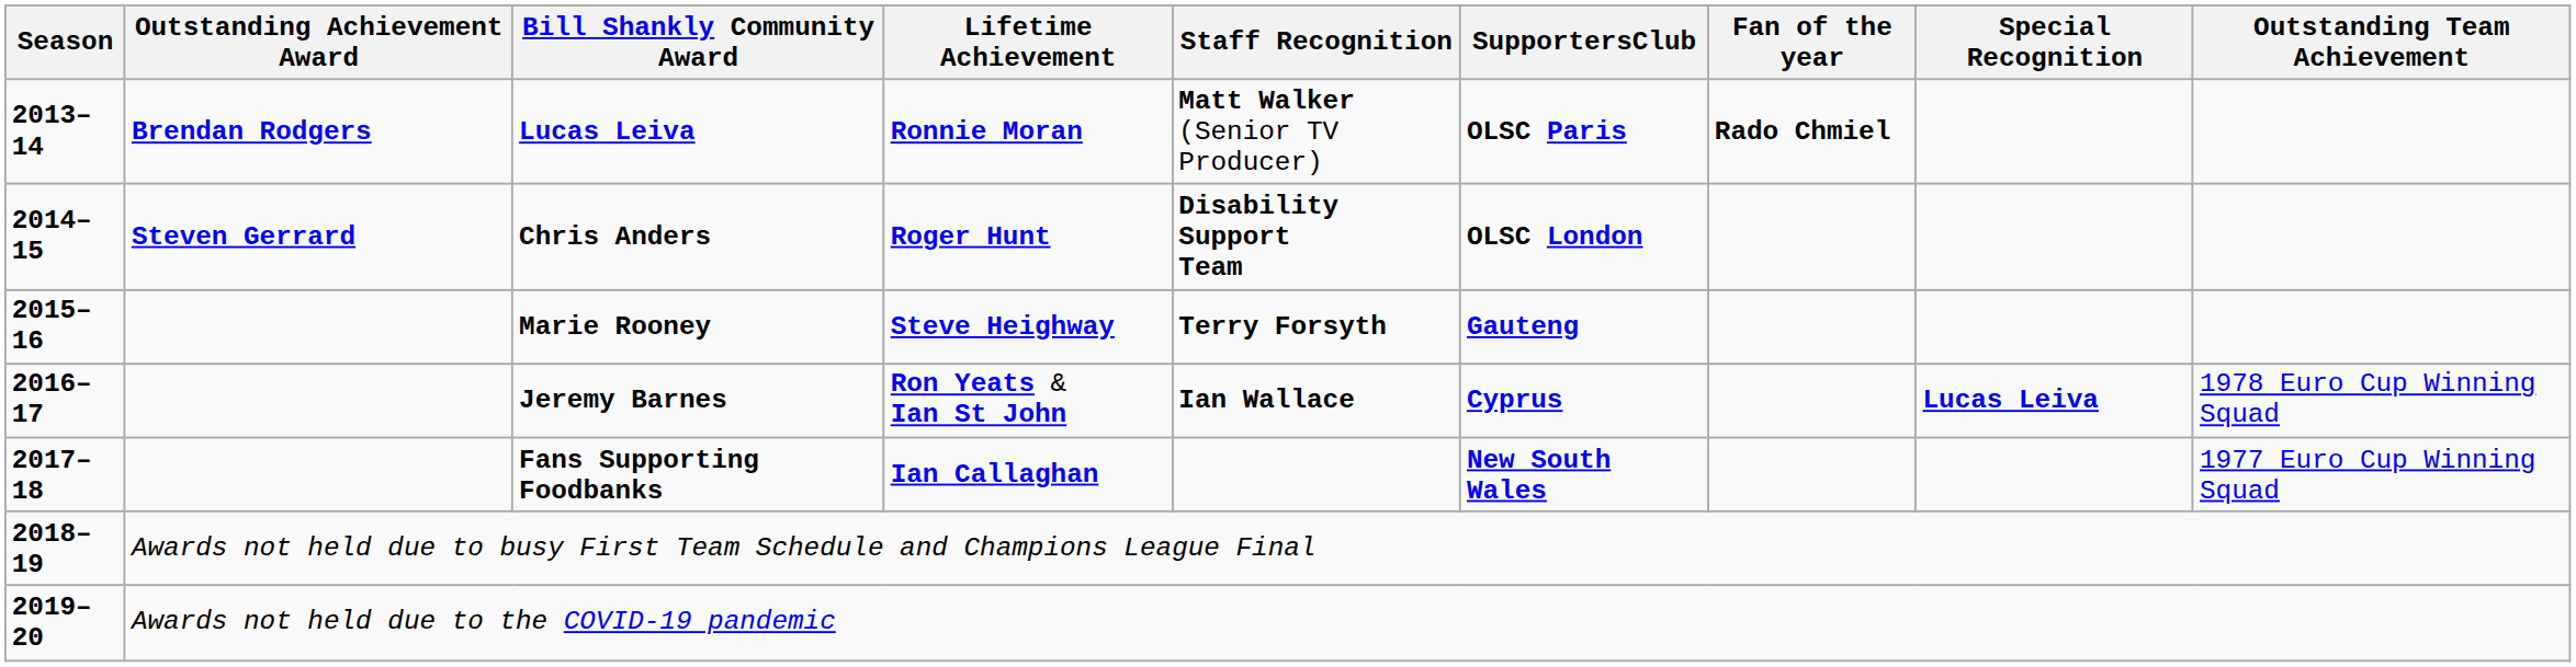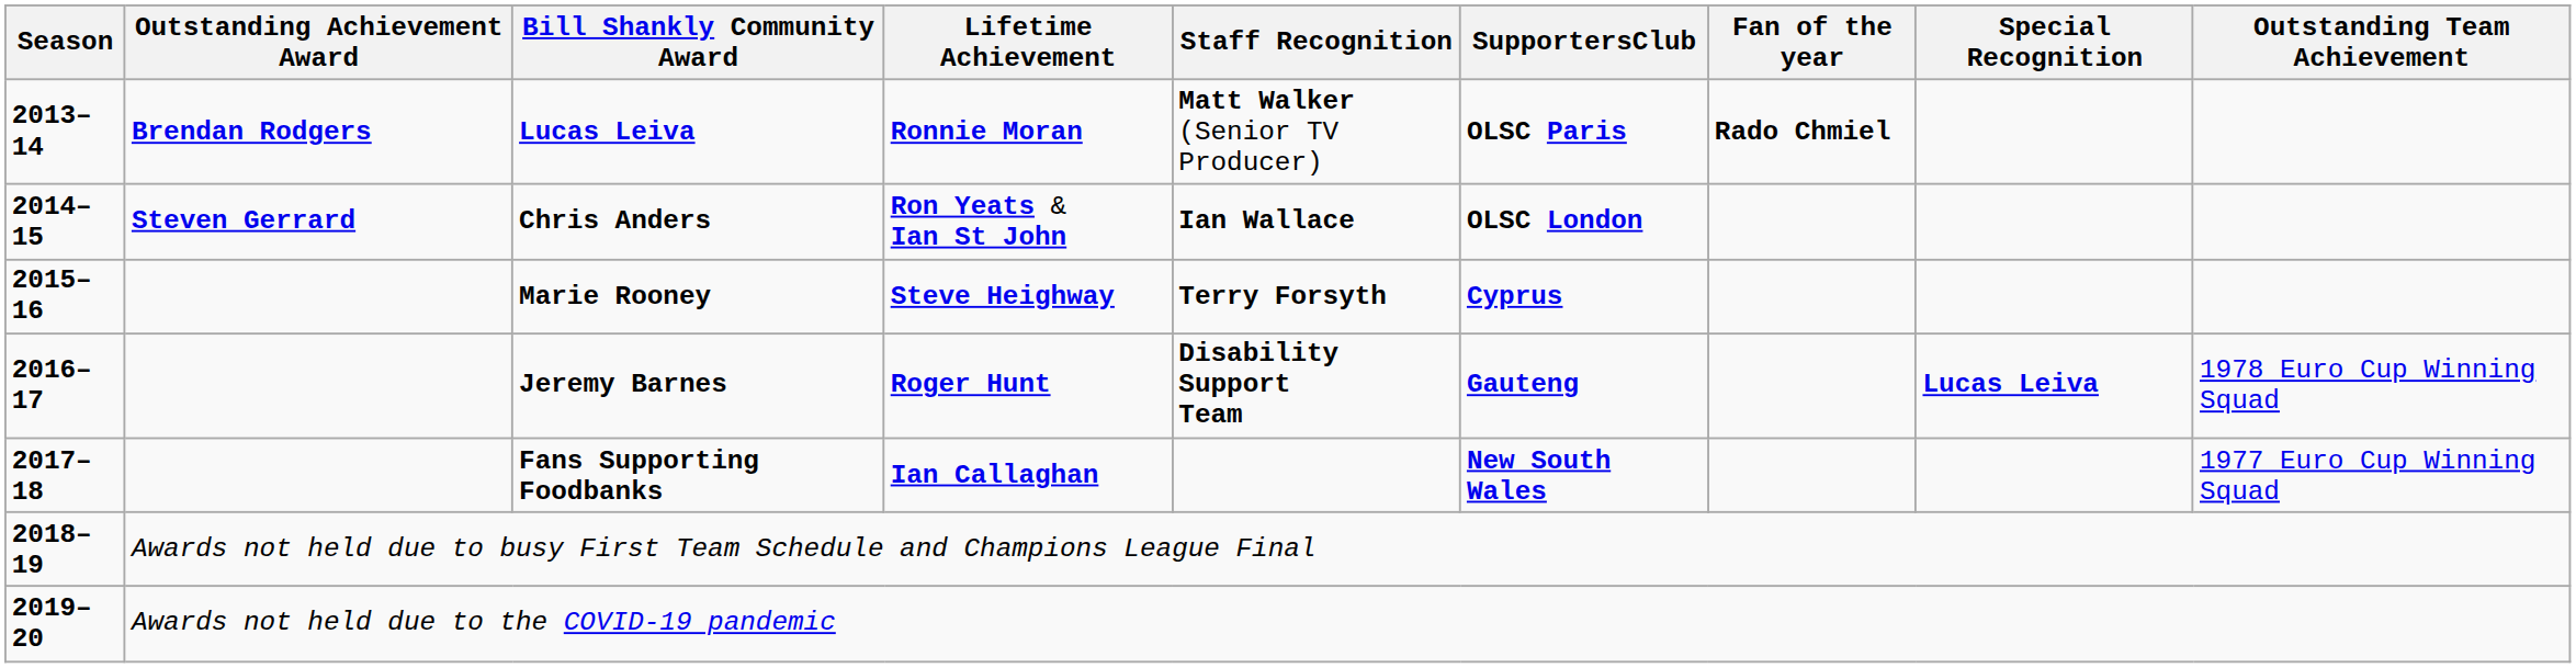Chris Anders | Lifetime Achievement: Roger Hunt -> Ron Yeats & Ian St John
Chris Anders | Staff Recognition: Disability Support Team -> Ian Wallace
Marie Rooney | SupportersClub: Gauteng -> Cyprus
Jeremy Barnes | Lifetime Achievement: Ron Yeats & Ian St John -> Roger Hunt
Jeremy Barnes | Staff Recognition: Ian Wallace -> Disability Support Team
Jeremy Barnes | SupportersClub: Cyprus -> Gauteng
